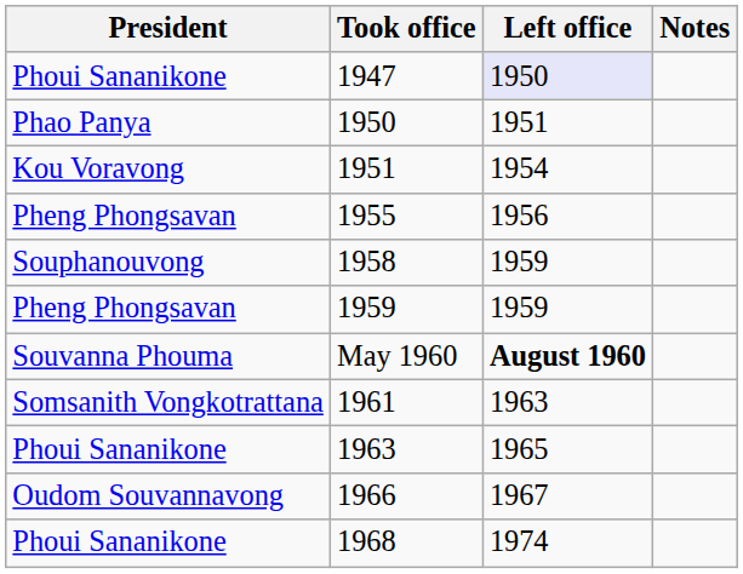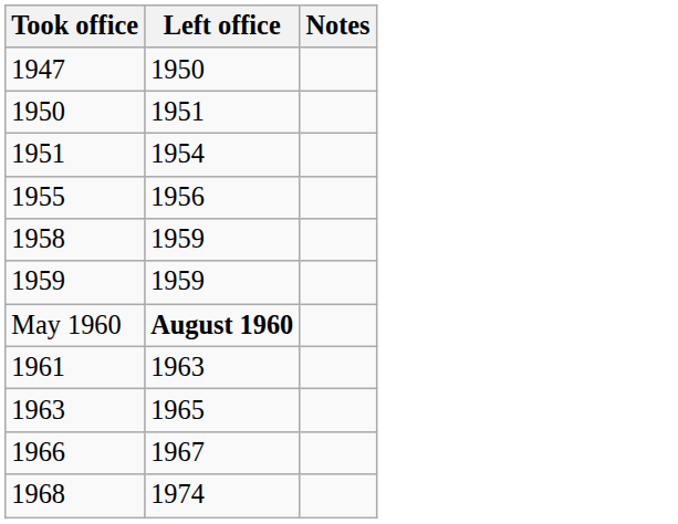- column: President | Phoui Sananikone | Phao Panya | Kou Voravong | Pheng Phongsavan | Souphanouvong | Pheng Phongsavan | Souvanna Phouma | Somsanith Vongkotrattana | Phoui Sananikone | Oudom Souvannavong | Phoui Sananikone
1947 | Left office: lavender background -> no background
